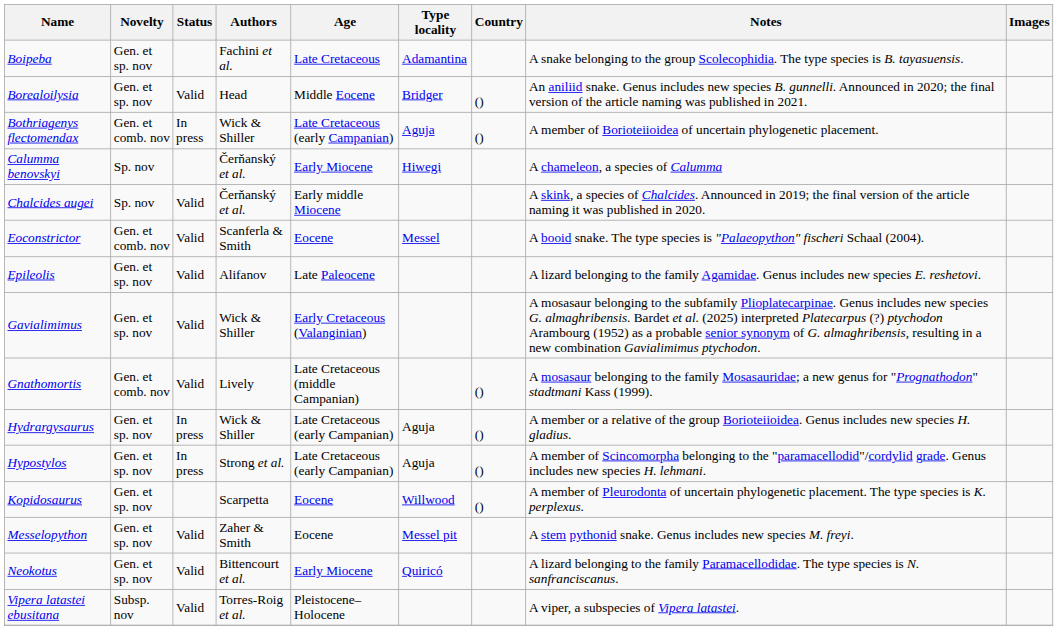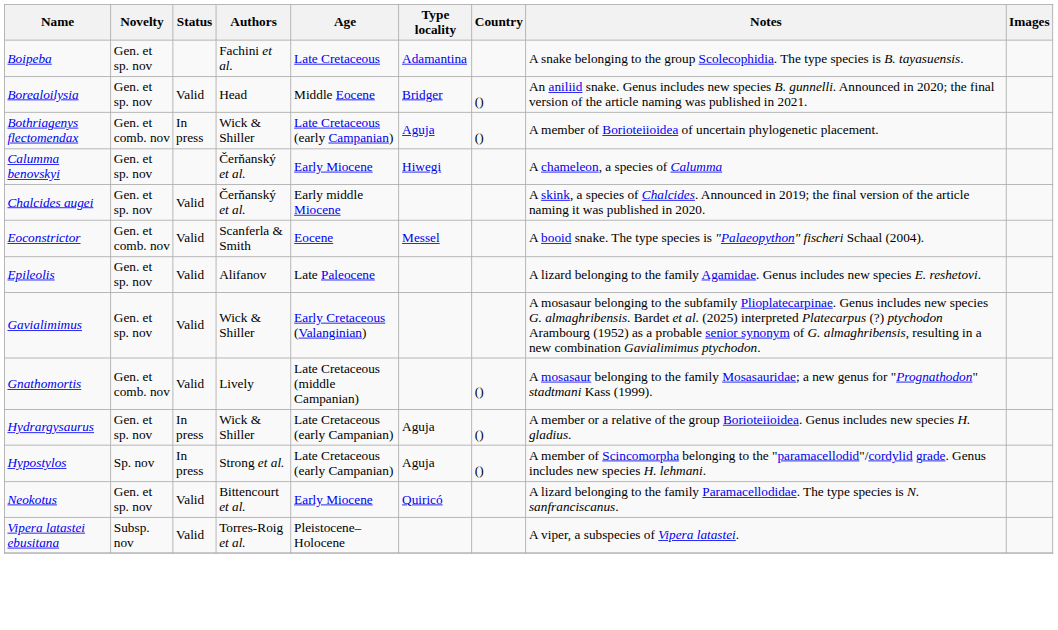Calumma benovskyi | Novelty: Sp. nov -> Gen. et sp. nov
Chalcides augei | Novelty: Sp. nov -> Gen. et sp. nov
Hypostylos | Novelty: Gen. et sp. nov -> Sp. nov
- row: Kopidosaurus | Gen. et sp. nov | Scarpetta | Eocene | Willwood | () | A member of Pleurodonta of uncertain phylogenetic placement. The type species is K. perplexus.
- row: Messelopython | Gen. et sp. nov | Valid | Zaher & Smith | Eocene | Messel pit | A stem pythonid snake. Genus includes new species M. freyi.
